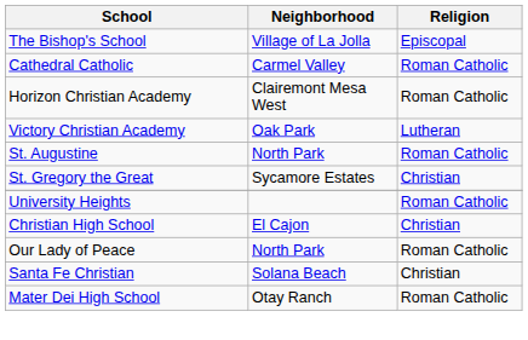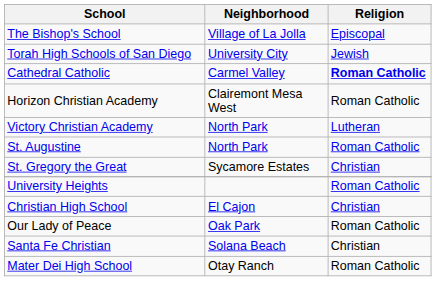+ row: Torah High Schools of San Diego | University City | Jewish
Cathedral Catholic | Religion: normal -> bold
Victory Christian Academy | Neighborhood: Oak Park -> North Park
Our Lady of Peace | Neighborhood: North Park -> Oak Park
